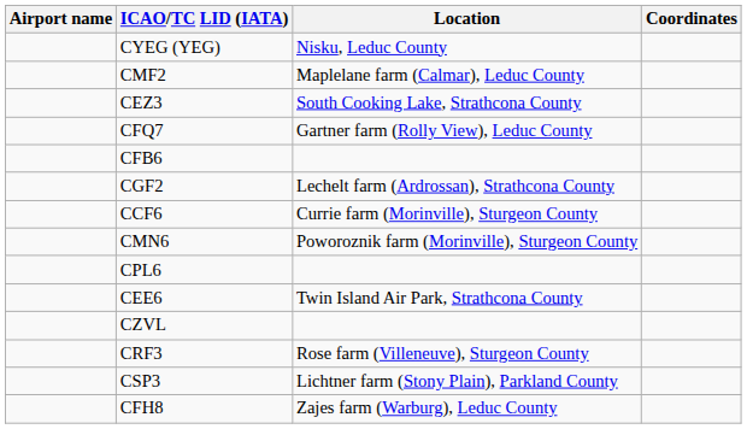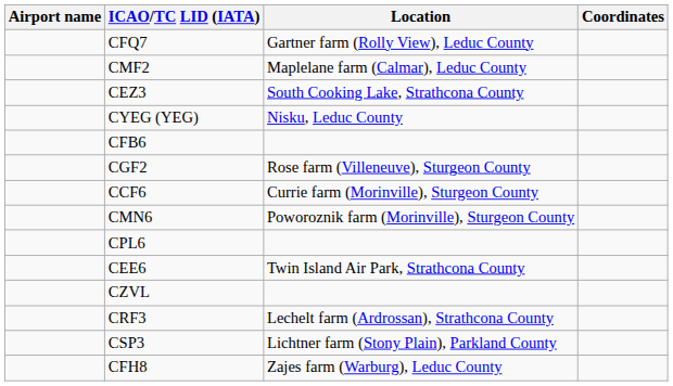rows swapped: CYEG (YEG) <-> CFQ7
CGF2 | Location: Lechelt farm (Ardrossan), Strathcona County -> Rose farm (Villeneuve), Sturgeon County
CRF3 | Location: Rose farm (Villeneuve), Sturgeon County -> Lechelt farm (Ardrossan), Strathcona County
